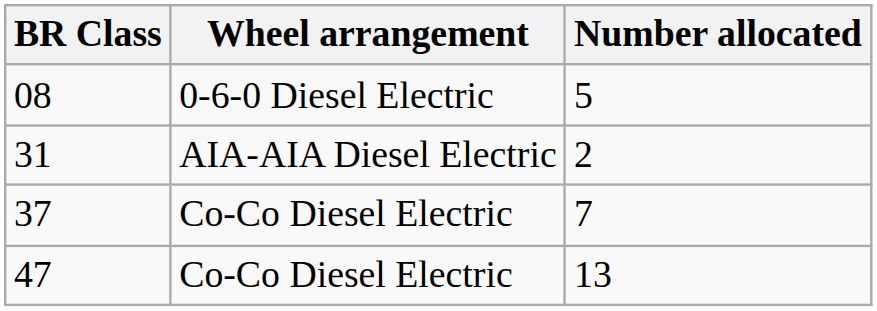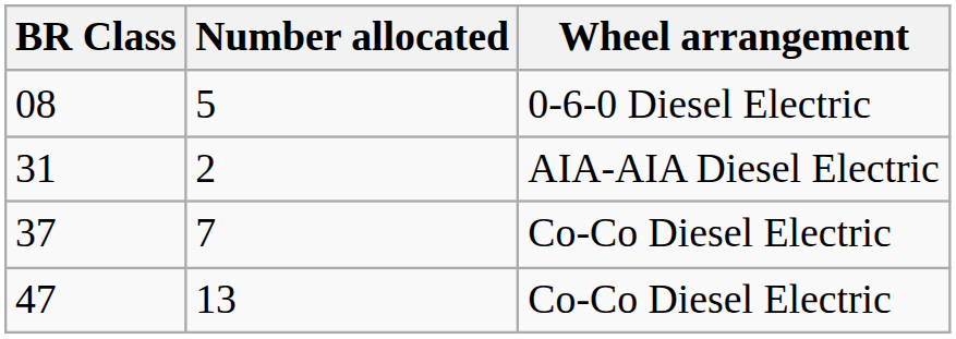columns swapped: Wheel arrangement <-> Number allocated
